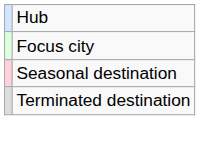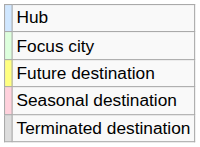+ row: Future destination
